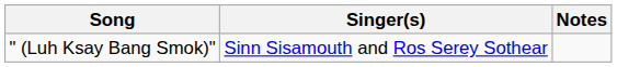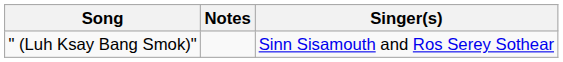columns swapped: Singer(s) <-> Notes
